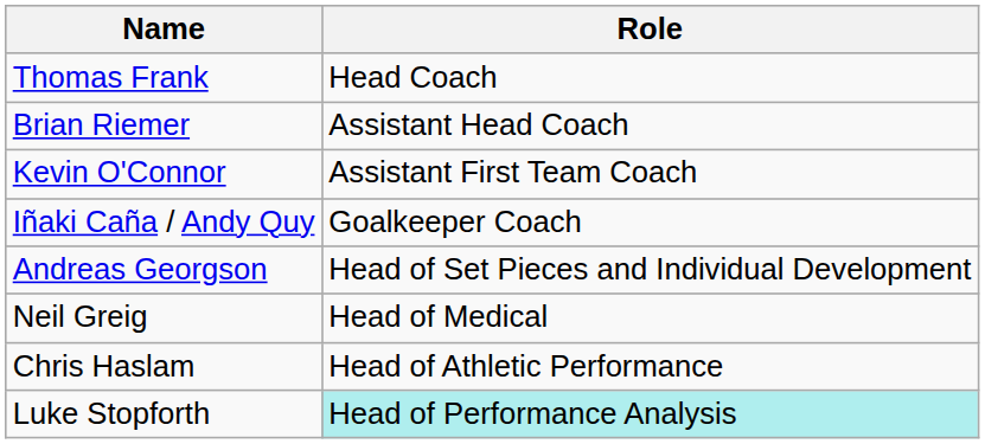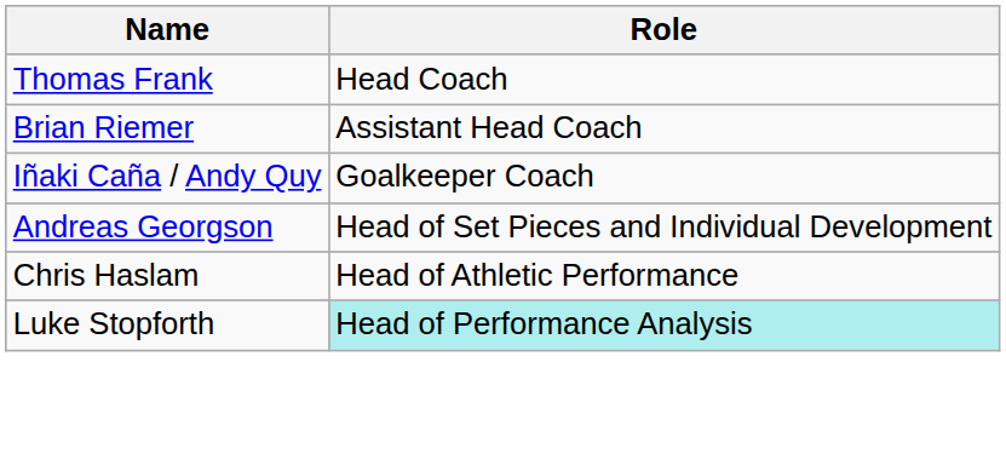- row: Kevin O'Connor | Assistant First Team Coach
- row: Neil Greig | Head of Medical
